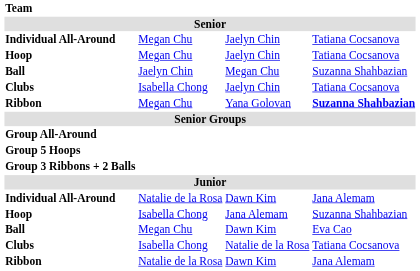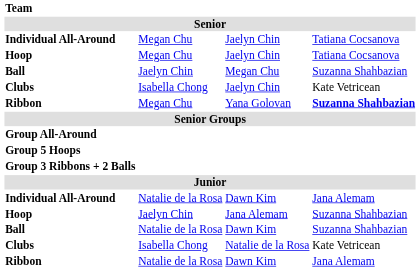Clubs / Jaelyn Chin | column 4: Tatiana Cocsanova -> Kate Vetricean
Hoop / Jana Alemam | column 2: Isabella Chong -> Jaelyn Chin
Ball / Dawn Kim | column 2: Megan Chu -> Natalie de la Rosa
Ball / Dawn Kim | column 4: Eva Cao -> Suzanna Shahbazian
Clubs / Natalie de la Rosa | column 4: Tatiana Cocsanova -> Kate Vetricean
